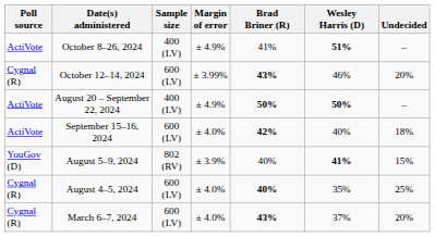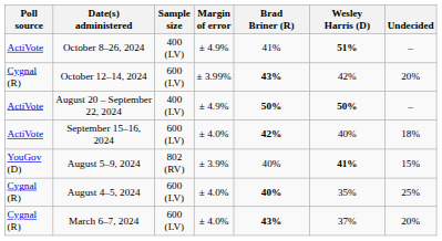October 12–14, 2024 | Wesley Harris (D): 46% -> 42%
